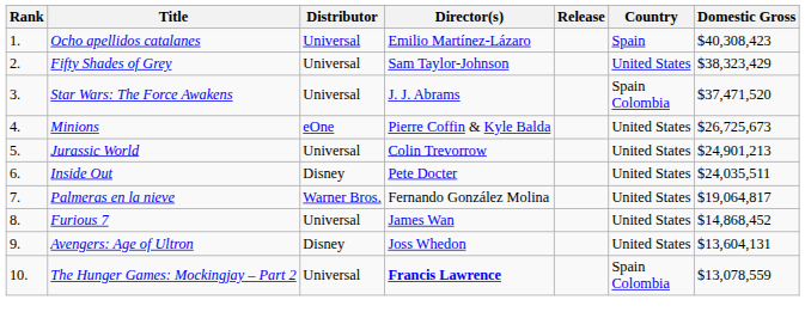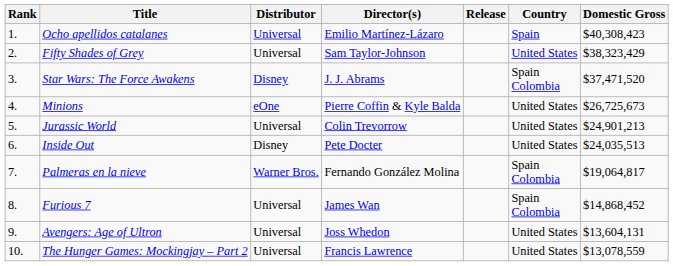Star Wars: The Force Awakens | Distributor: Universal -> Disney
Inside Out | Domestic Gross: $24,035,511 -> $24,035,513
Palmeras en la nieve | Country: United States -> Spain Colombia
Furious 7 | Country: United States -> Spain Colombia
Avengers: Age of Ultron | Distributor: Disney -> Universal
The Hunger Games: Mockingjay – Part 2 | Director(s): bold -> normal
The Hunger Games: Mockingjay – Part 2 | Country: Spain Colombia -> United States
